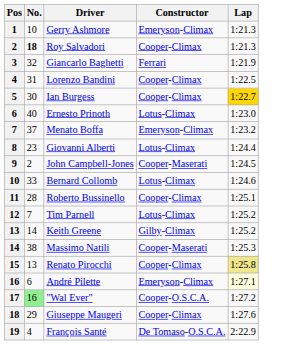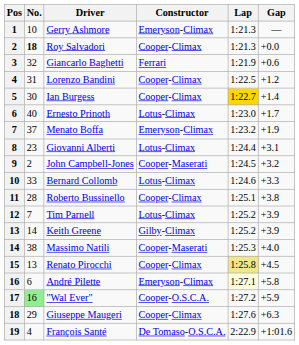+ column: Gap | — | +0.0 | +0.6 | +1.2 | +1.4 | +1.7 | +1.9 | +3.1 | +3.2 | +3.3 | +3.8 | +3.9 | +3.9 | +4.0 | +4.5 | +5.8 | +5.9 | +6.3 | +1:01.6
